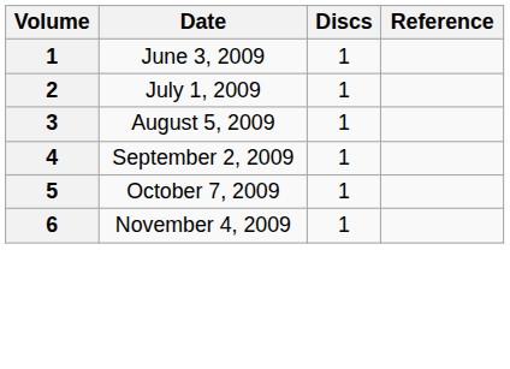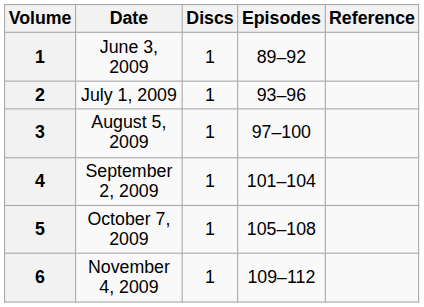+ column: Episodes | 89–92 | 93–96 | 97–100 | 101–104 | 105–108 | 109–112
